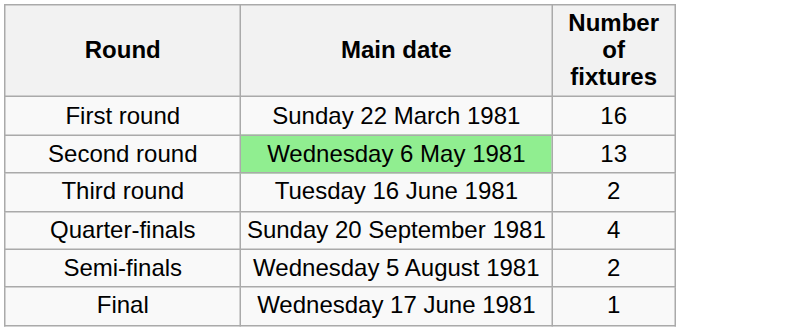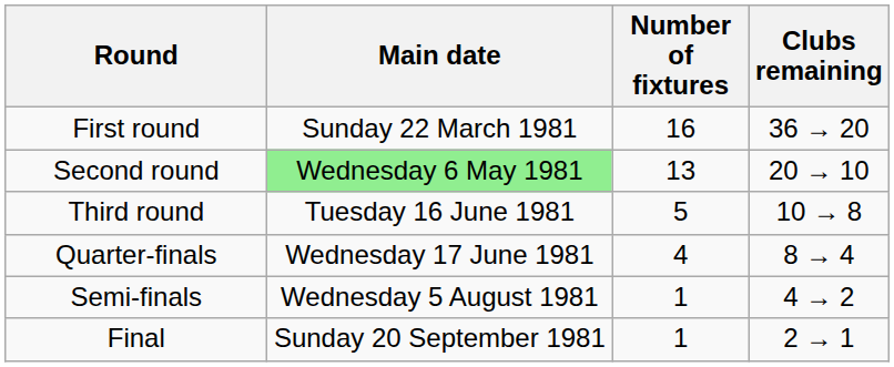+ column: Clubs remaining | 36 → 20 | 20 → 10 | 10 → 8 | 8 → 4 | 4 → 2 | 2 → 1
Third round | Number of fixtures: 2 -> 5
Quarter-finals | Main date: Sunday 20 September 1981 -> Wednesday 17 June 1981
Semi-finals | Number of fixtures: 2 -> 1
Final | Main date: Wednesday 17 June 1981 -> Sunday 20 September 1981
